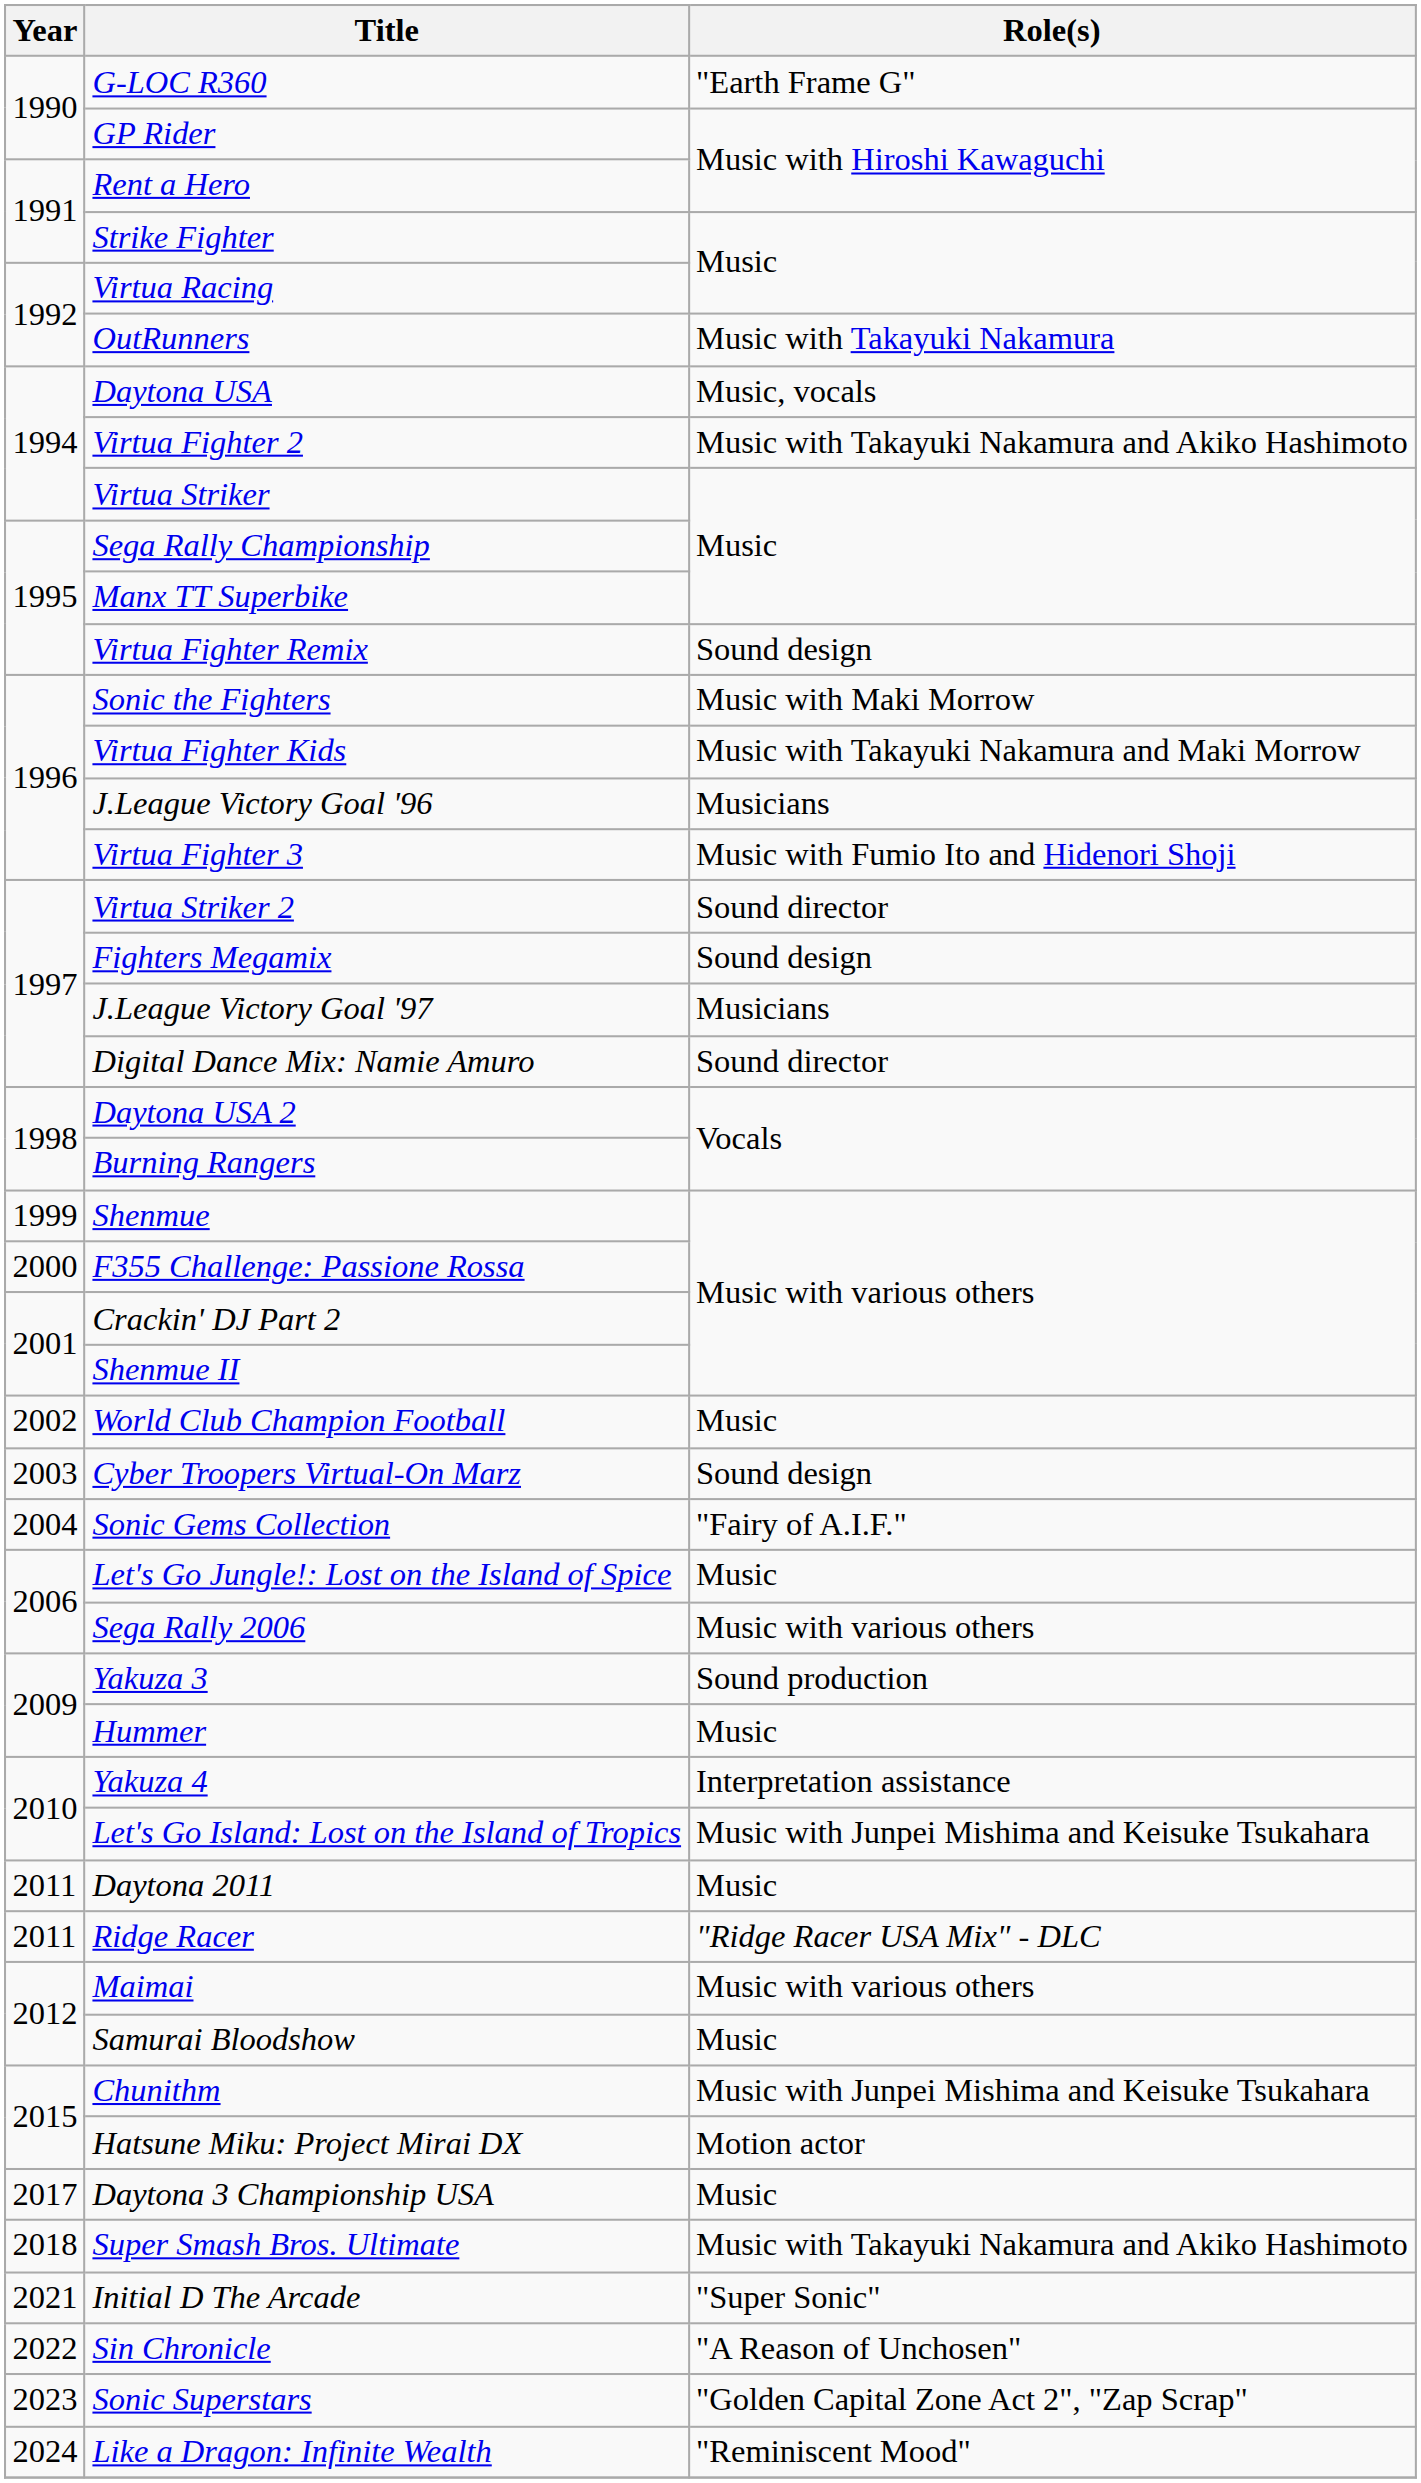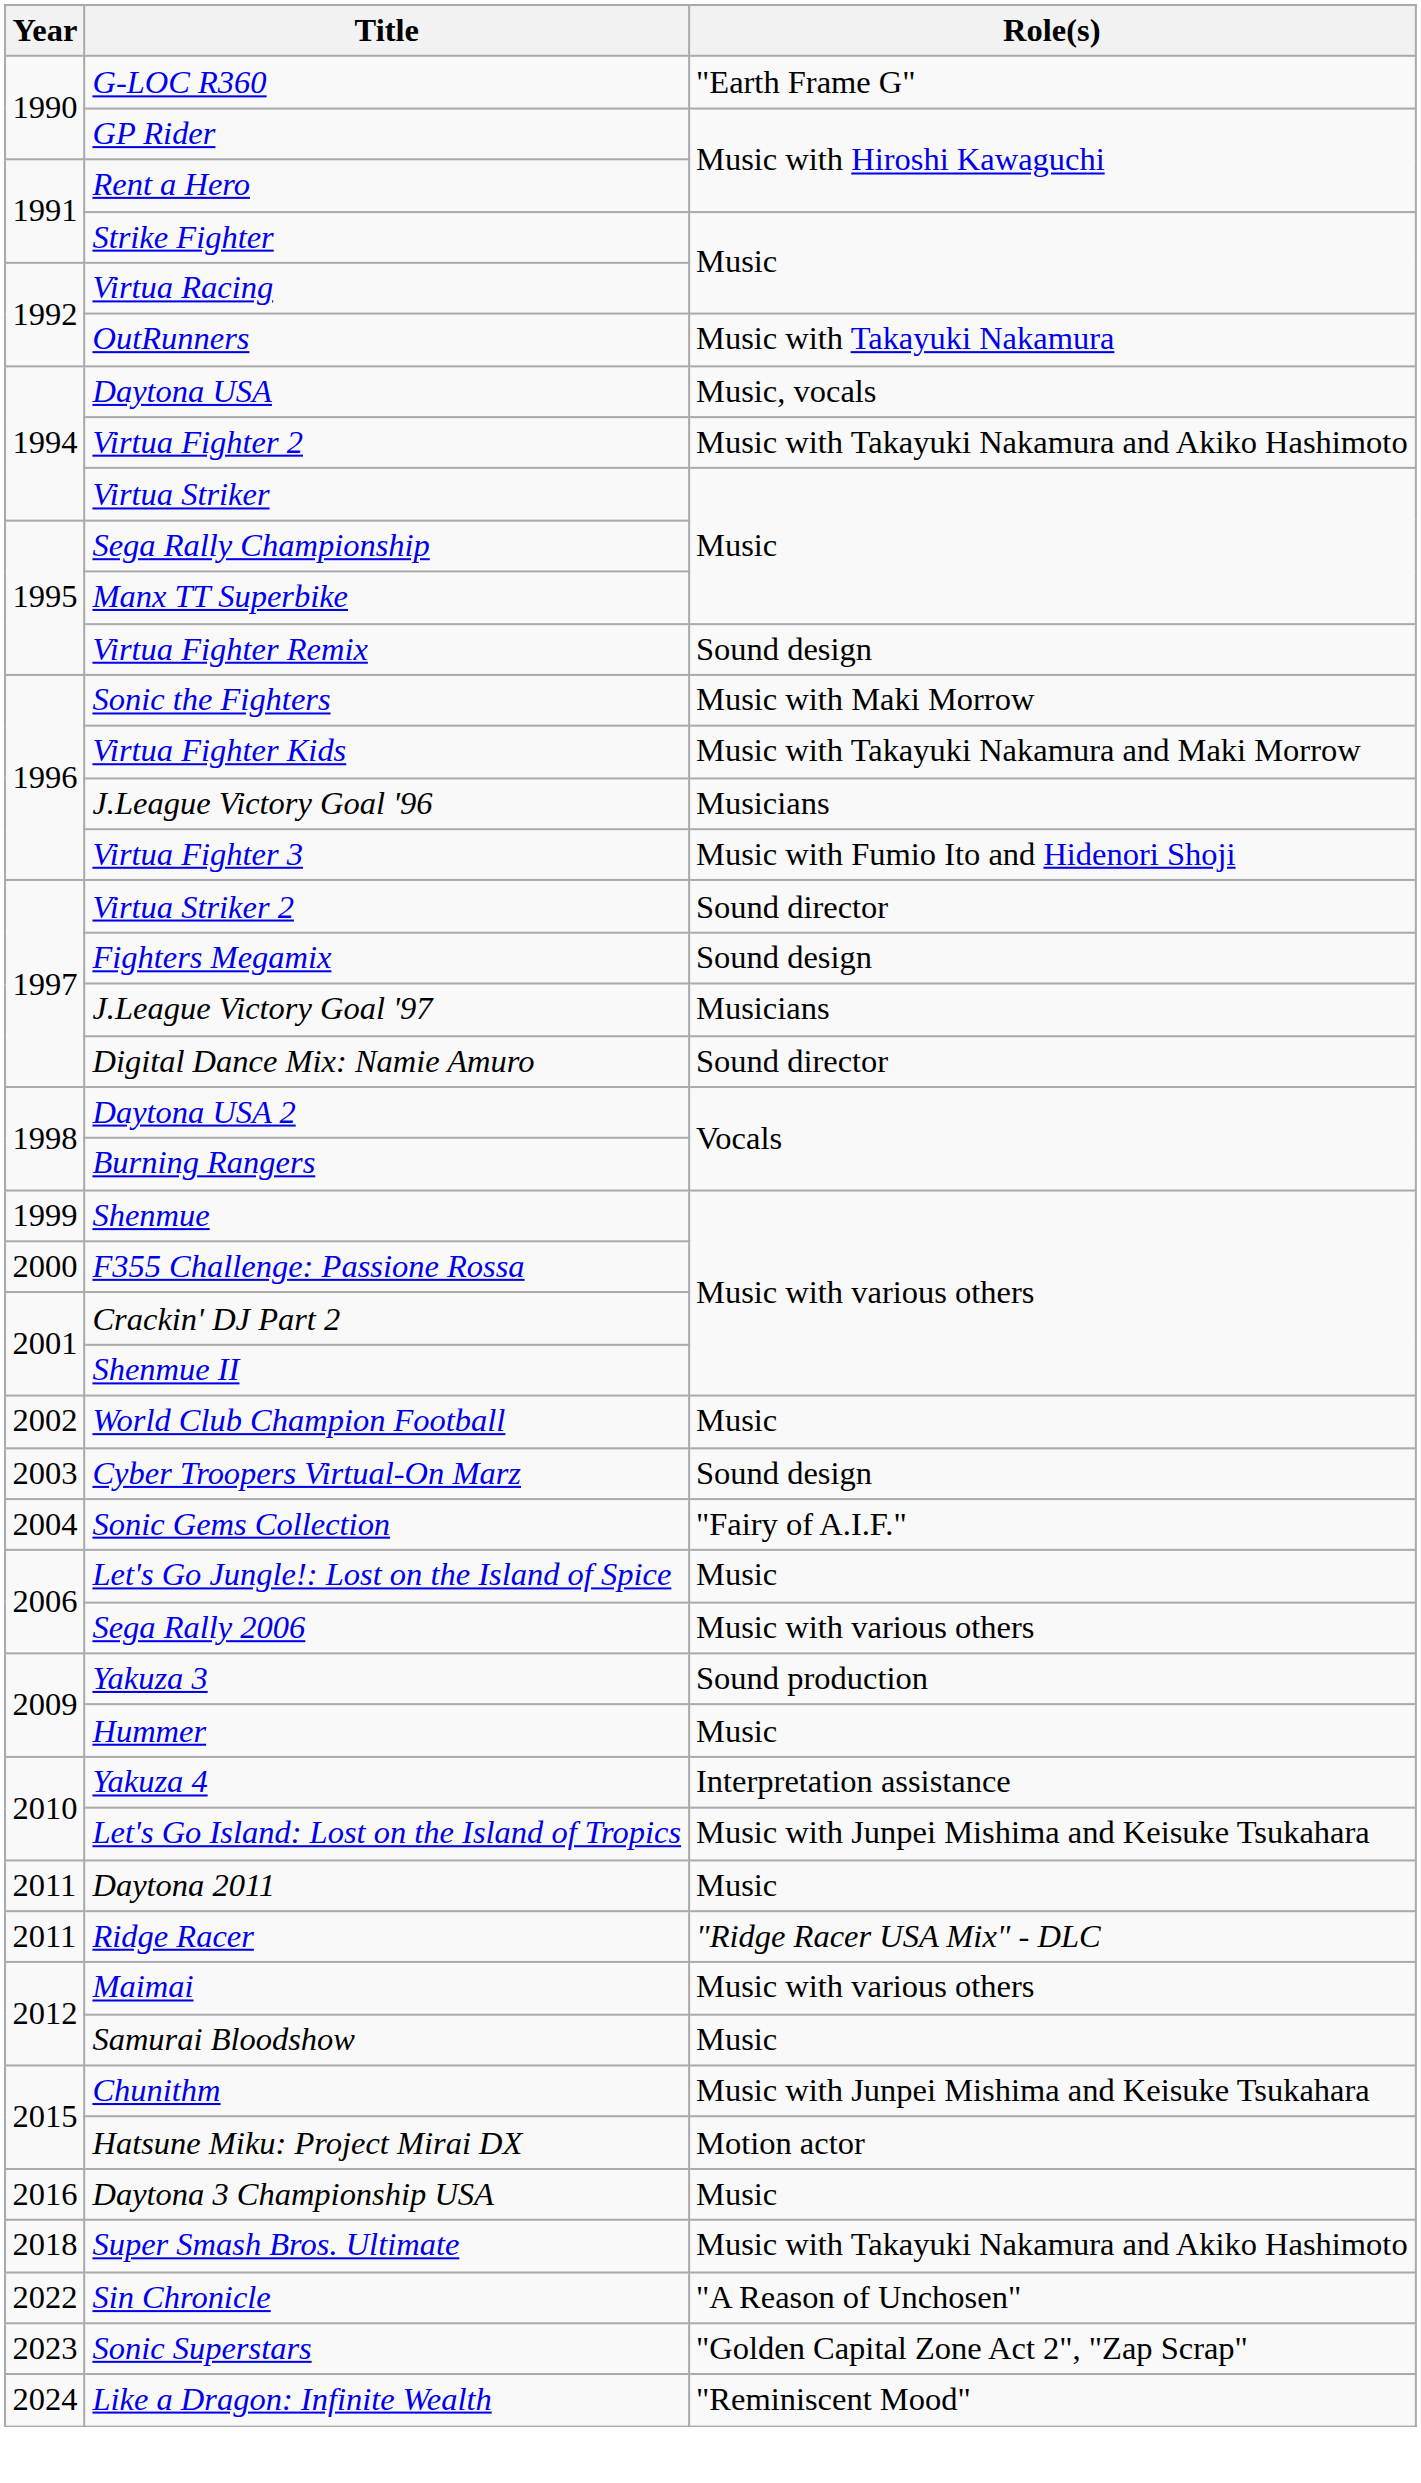Daytona 3 Championship USA | Year: 2017 -> 2016
- row: 2021 | Initial D The Arcade | "Super Sonic"
